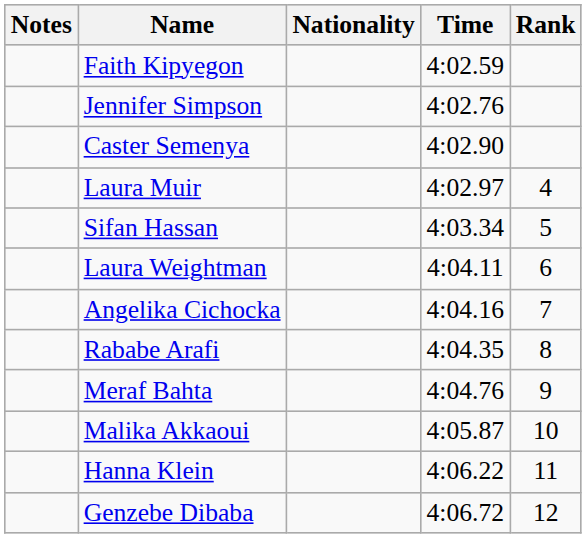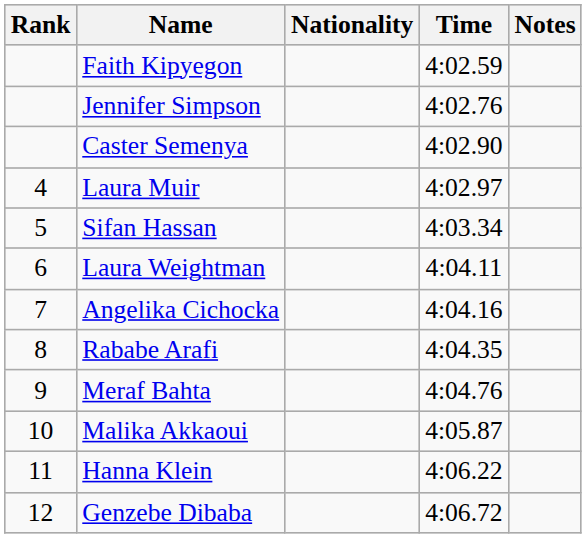columns swapped: Rank <-> Notes
